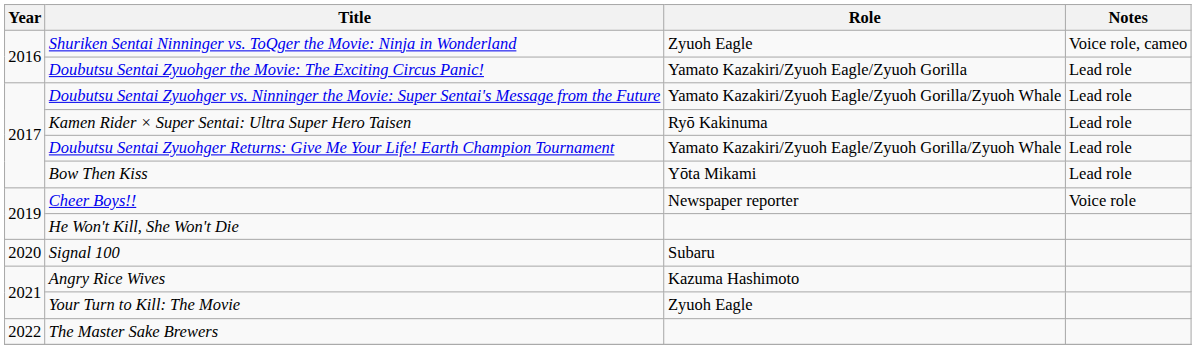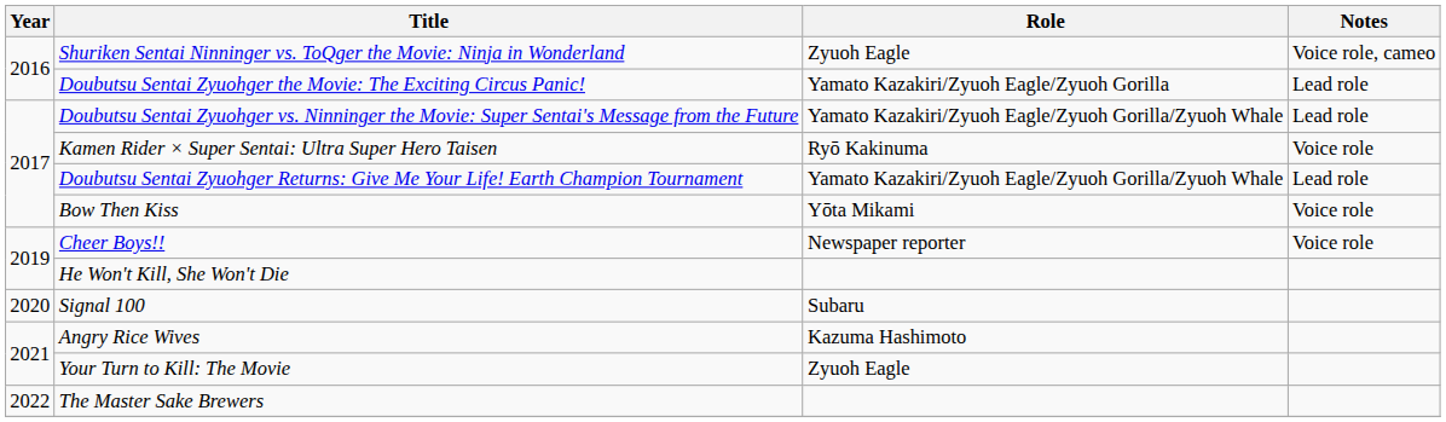Kamen Rider × Super Sentai: Ultra Super Hero Taisen | Notes: Lead role -> Voice role
Bow Then Kiss | Notes: Lead role -> Voice role
